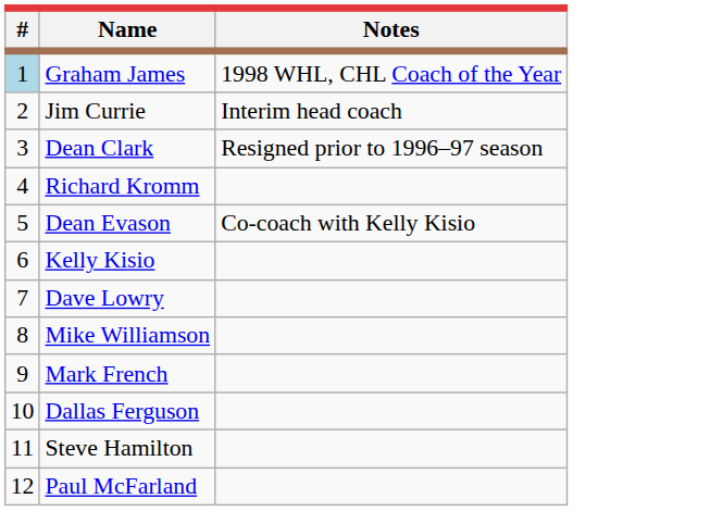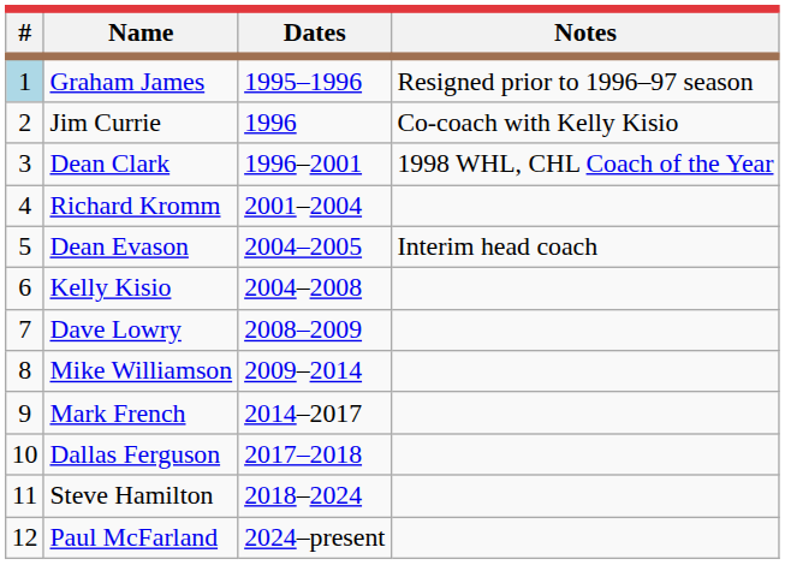+ column: Dates | 1995–1996 | 1996 | 1996–2001 | 2001–2004 | 2004–2005 | 2004–2008 | 2008–2009 | 2009–2014 | 2014–2017 | 2017–2018 | 2018–2024 | 2024–present
Graham James | Notes: 1998 WHL, CHL Coach of the Year -> Resigned prior to 1996–97 season
Jim Currie | Notes: Interim head coach -> Co-coach with Kelly Kisio
Dean Clark | Notes: Resigned prior to 1996–97 season -> 1998 WHL, CHL Coach of the Year
Dean Evason | Notes: Co-coach with Kelly Kisio -> Interim head coach
